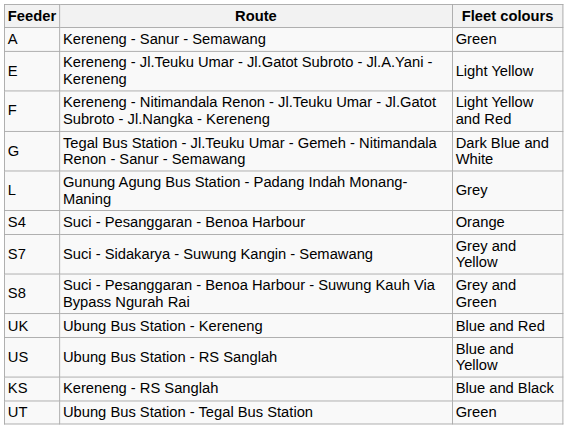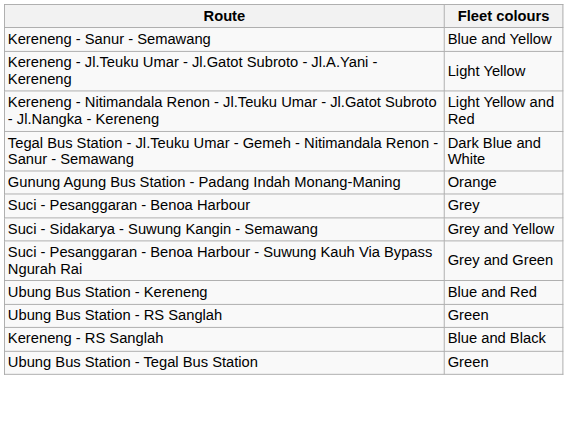- column: Feeder | A | E | F | G | L | S4 | S7 | S8 | UK | US | KS | UT
Kereneng - Sanur - Semawang | Fleet colours: Green -> Blue and Yellow
Gunung Agung Bus Station - Padang Indah Monang-Maning | Fleet colours: Grey -> Orange
Suci - Pesanggaran - Benoa Harbour | Fleet colours: Orange -> Grey
Ubung Bus Station - RS Sanglah | Fleet colours: Blue and Yellow -> Green
